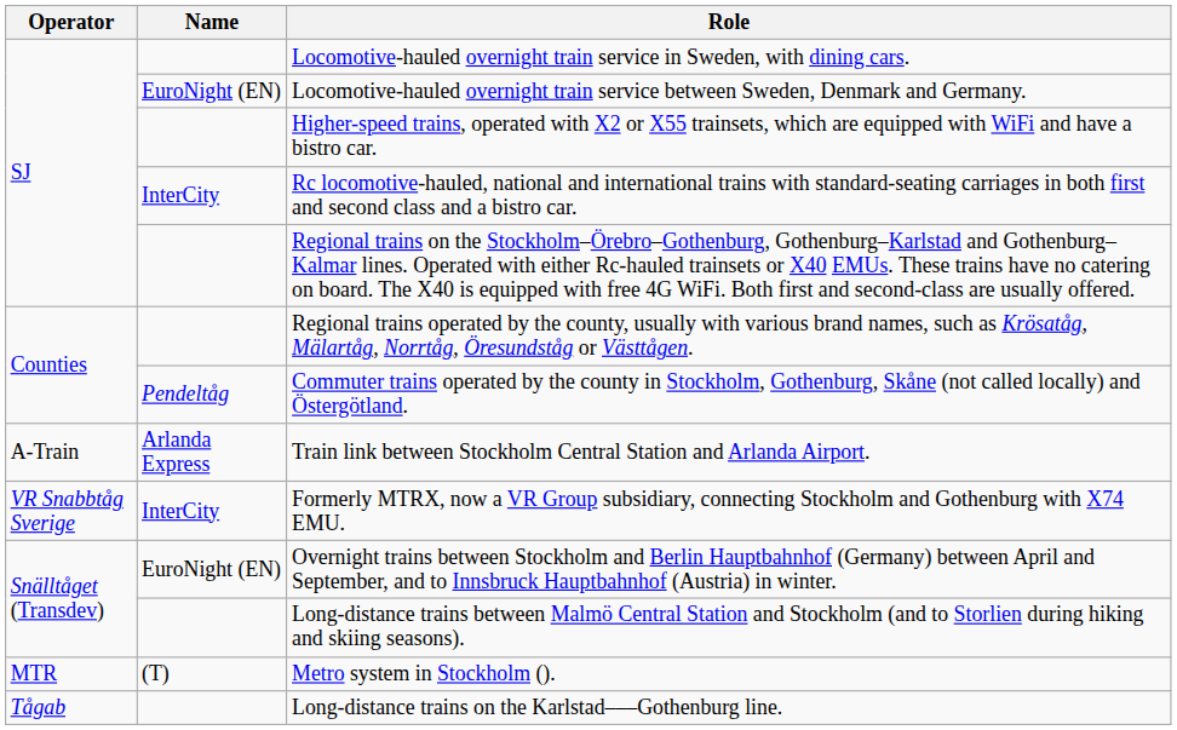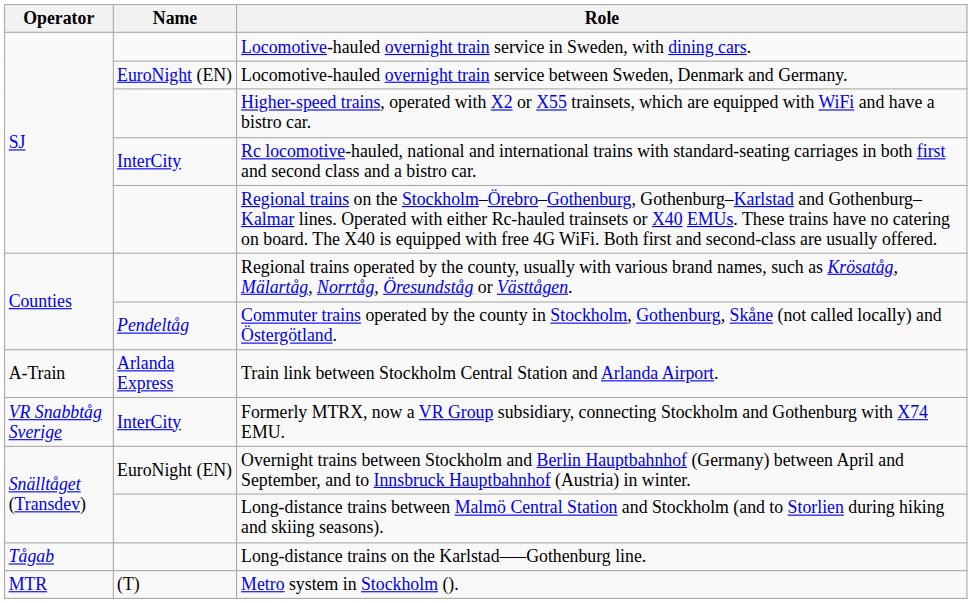rows swapped: Long-distance trains on the Karlstad–––Gothenburg line. <-> Metro system in Stockholm ().
